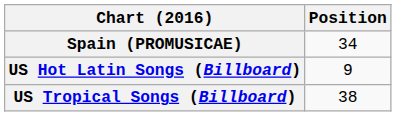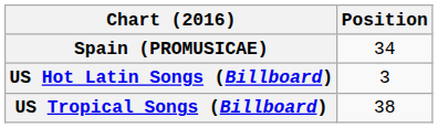US Hot Latin Songs (Billboard) | Position: 9 -> 3
